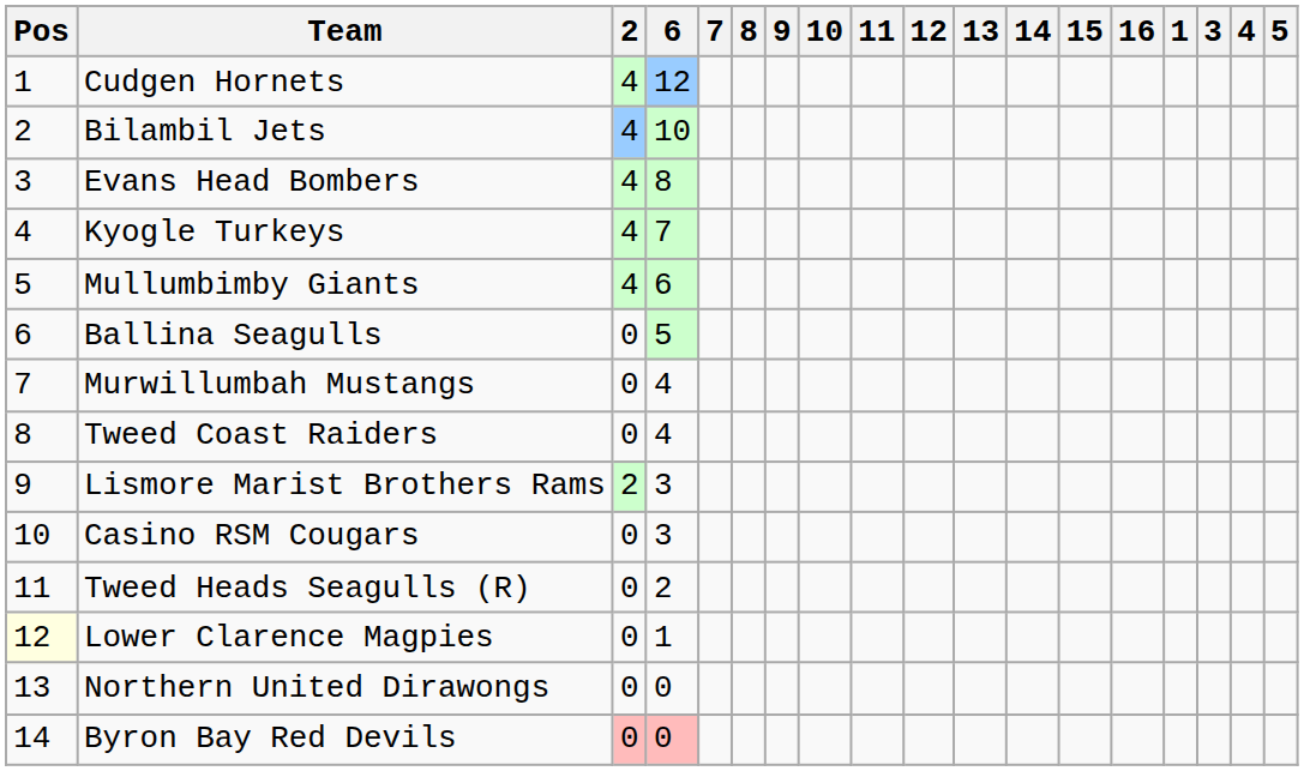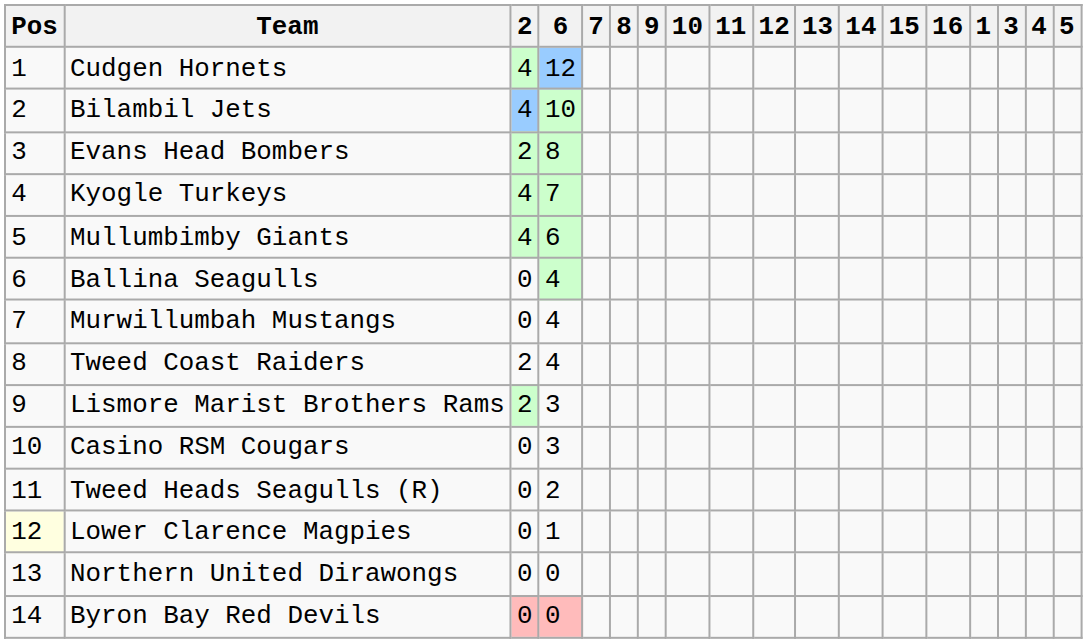Evans Head Bombers | 2: 4 -> 2
Ballina Seagulls | 6: 5 -> 4
Tweed Coast Raiders | 2: 0 -> 2
